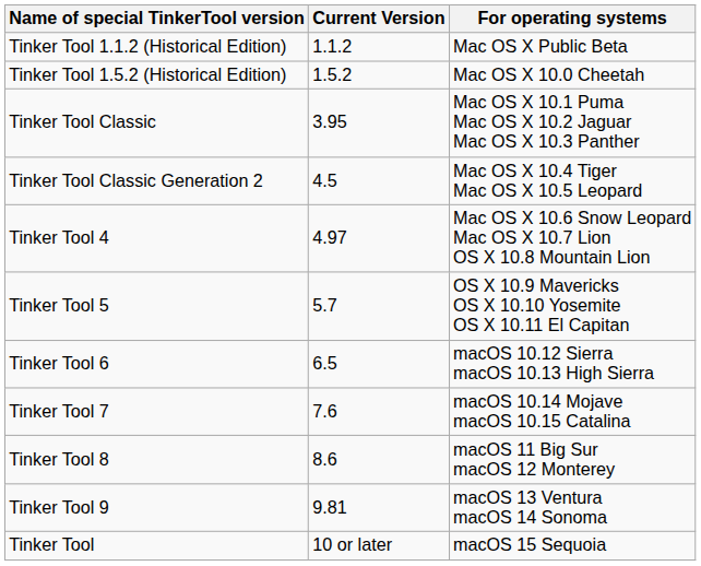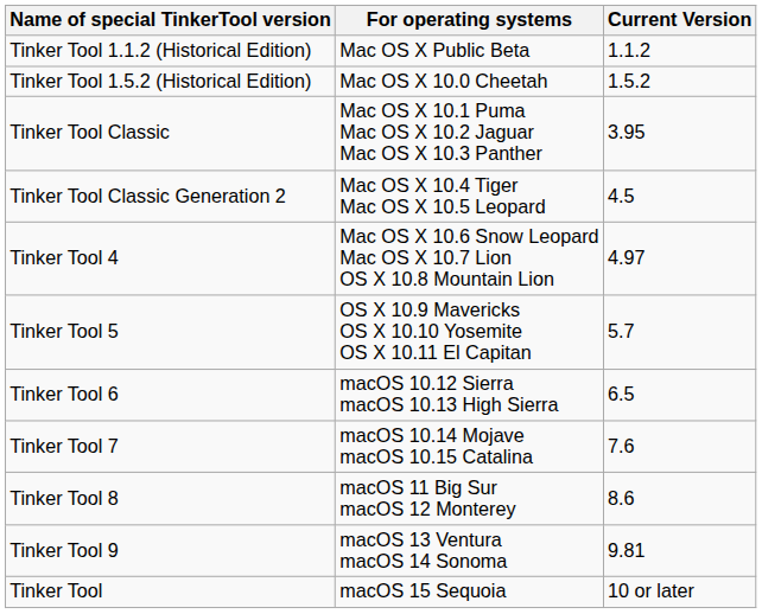columns swapped: For operating systems <-> Current Version
